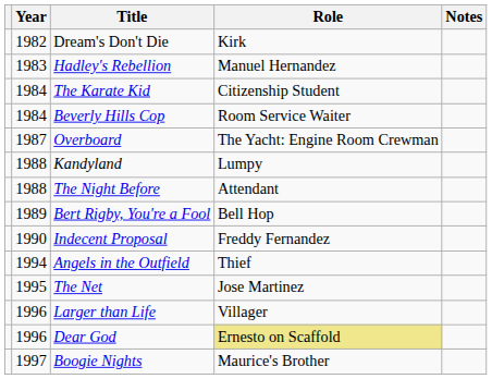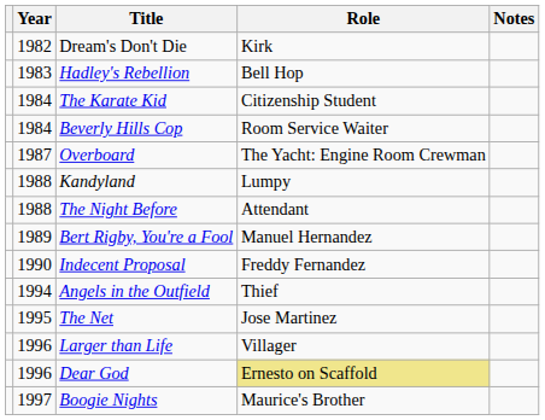Hadley's Rebellion | Role: Manuel Hernandez -> Bell Hop
Bert Rigby, You're a Fool | Role: Bell Hop -> Manuel Hernandez
